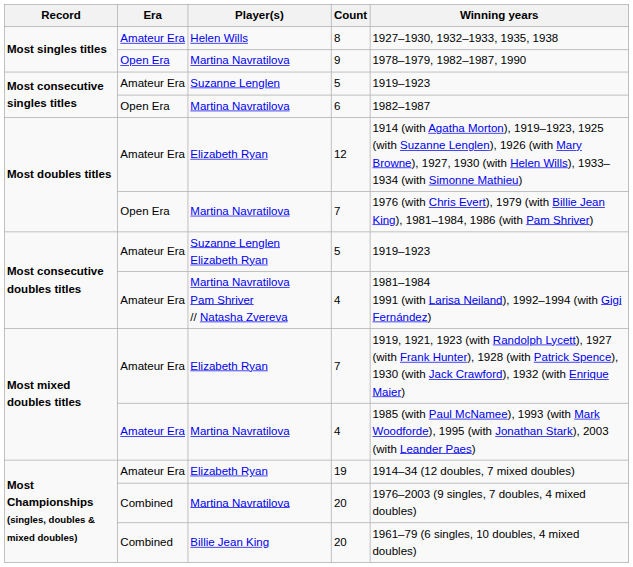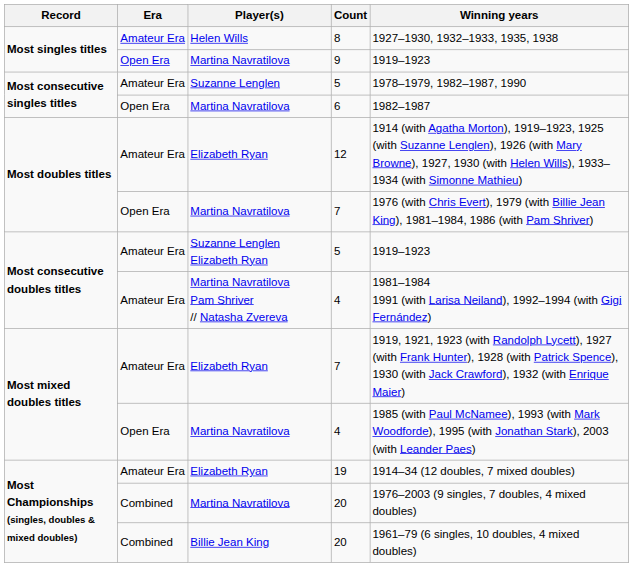9 | Winning years: 1978–1979, 1982–1987, 1990 -> 1919–1923
Suzanne Lenglen / 5 | Winning years: 1919–1923 -> 1978–1979, 1982–1987, 1990
Martina Navratilova / 4 | Era: Amateur Era -> Open Era
